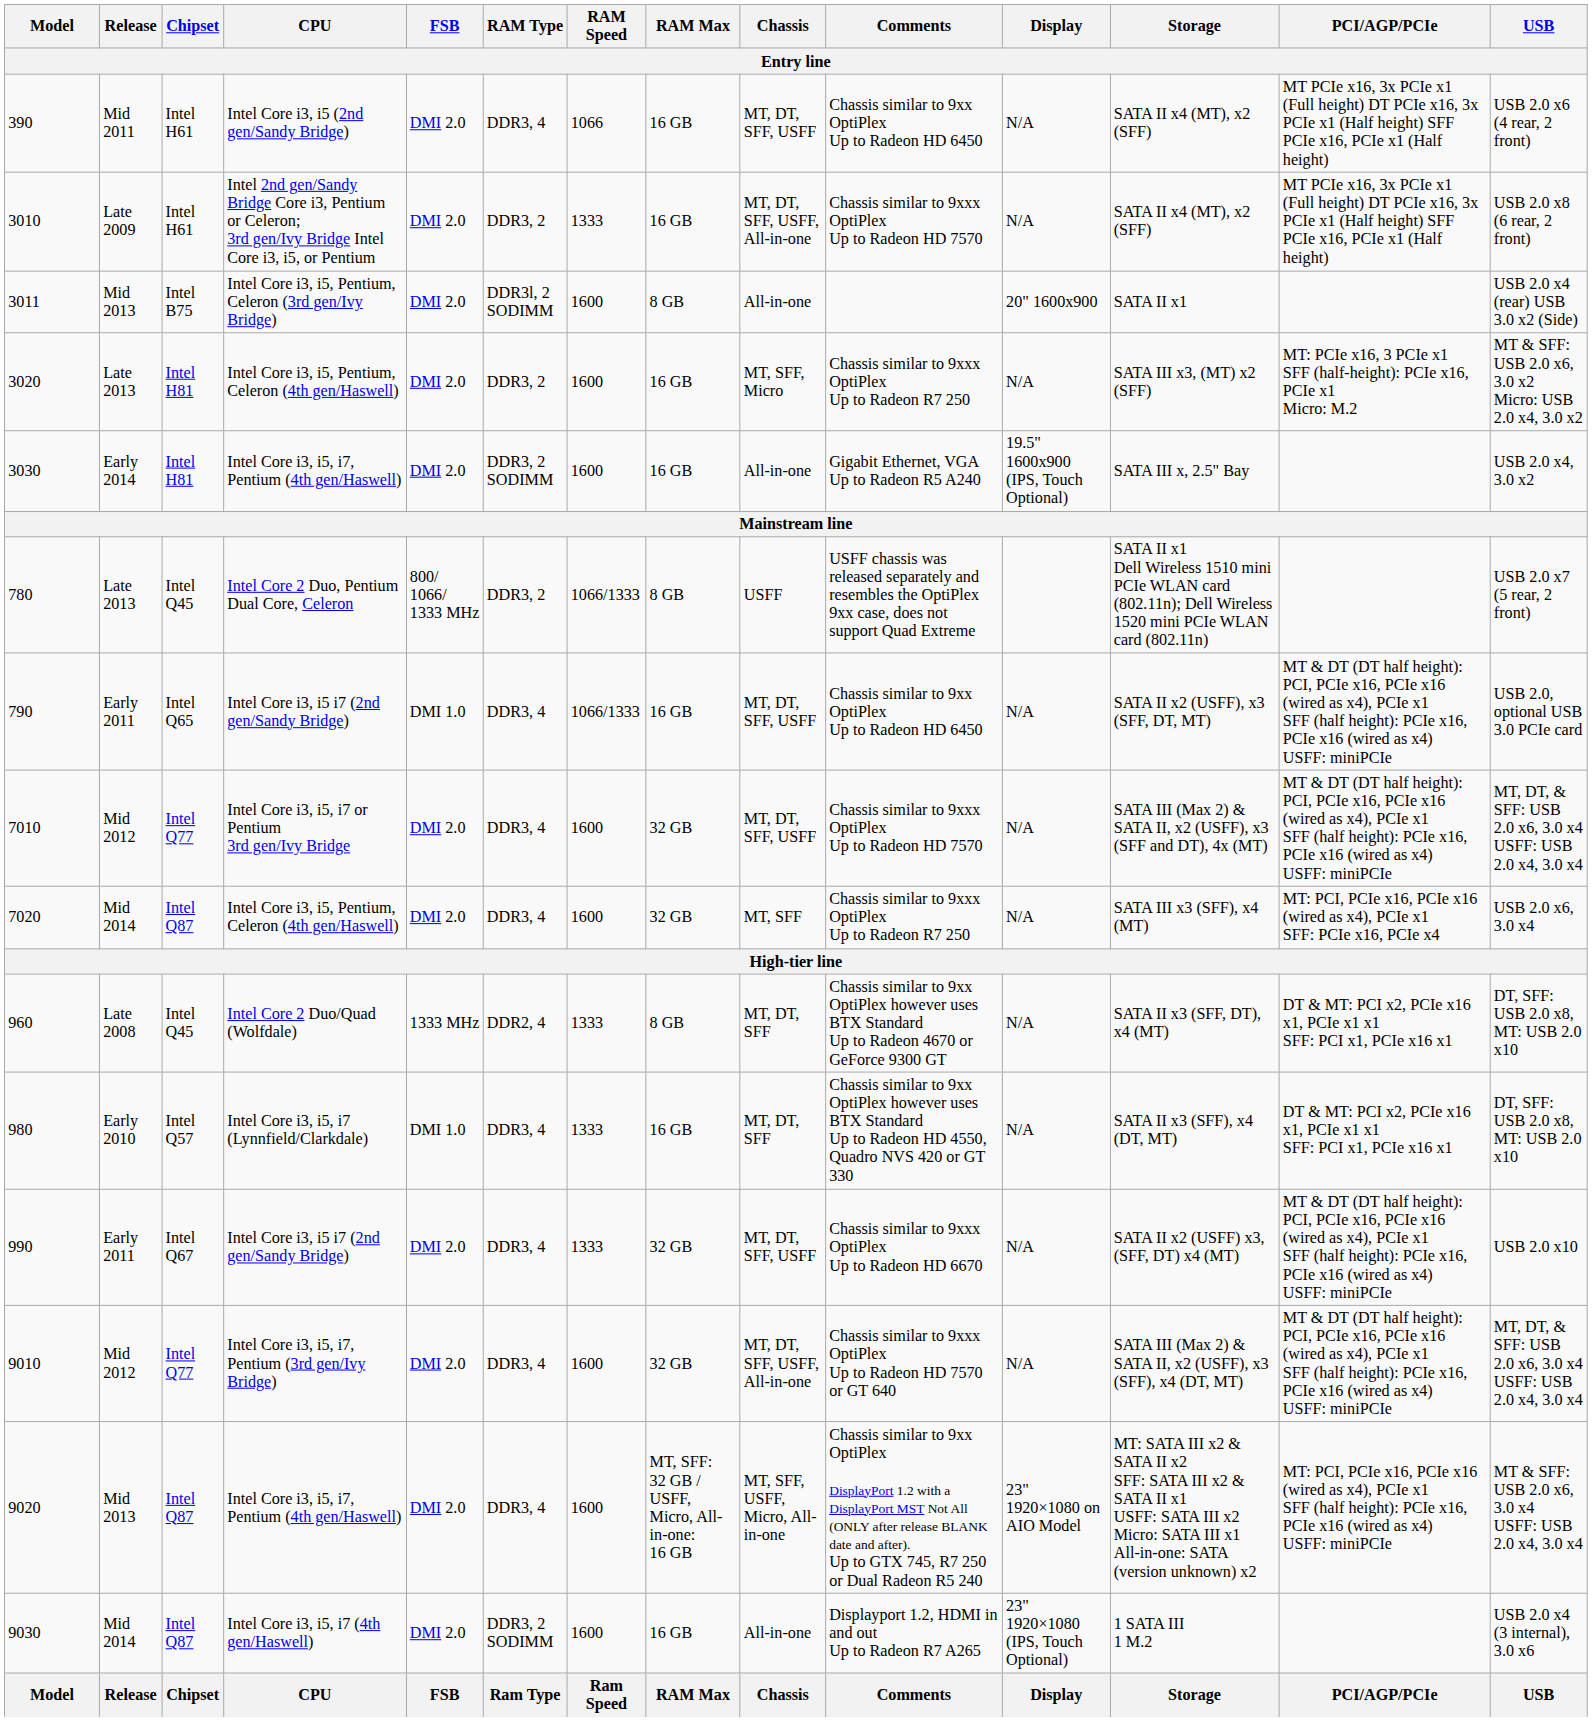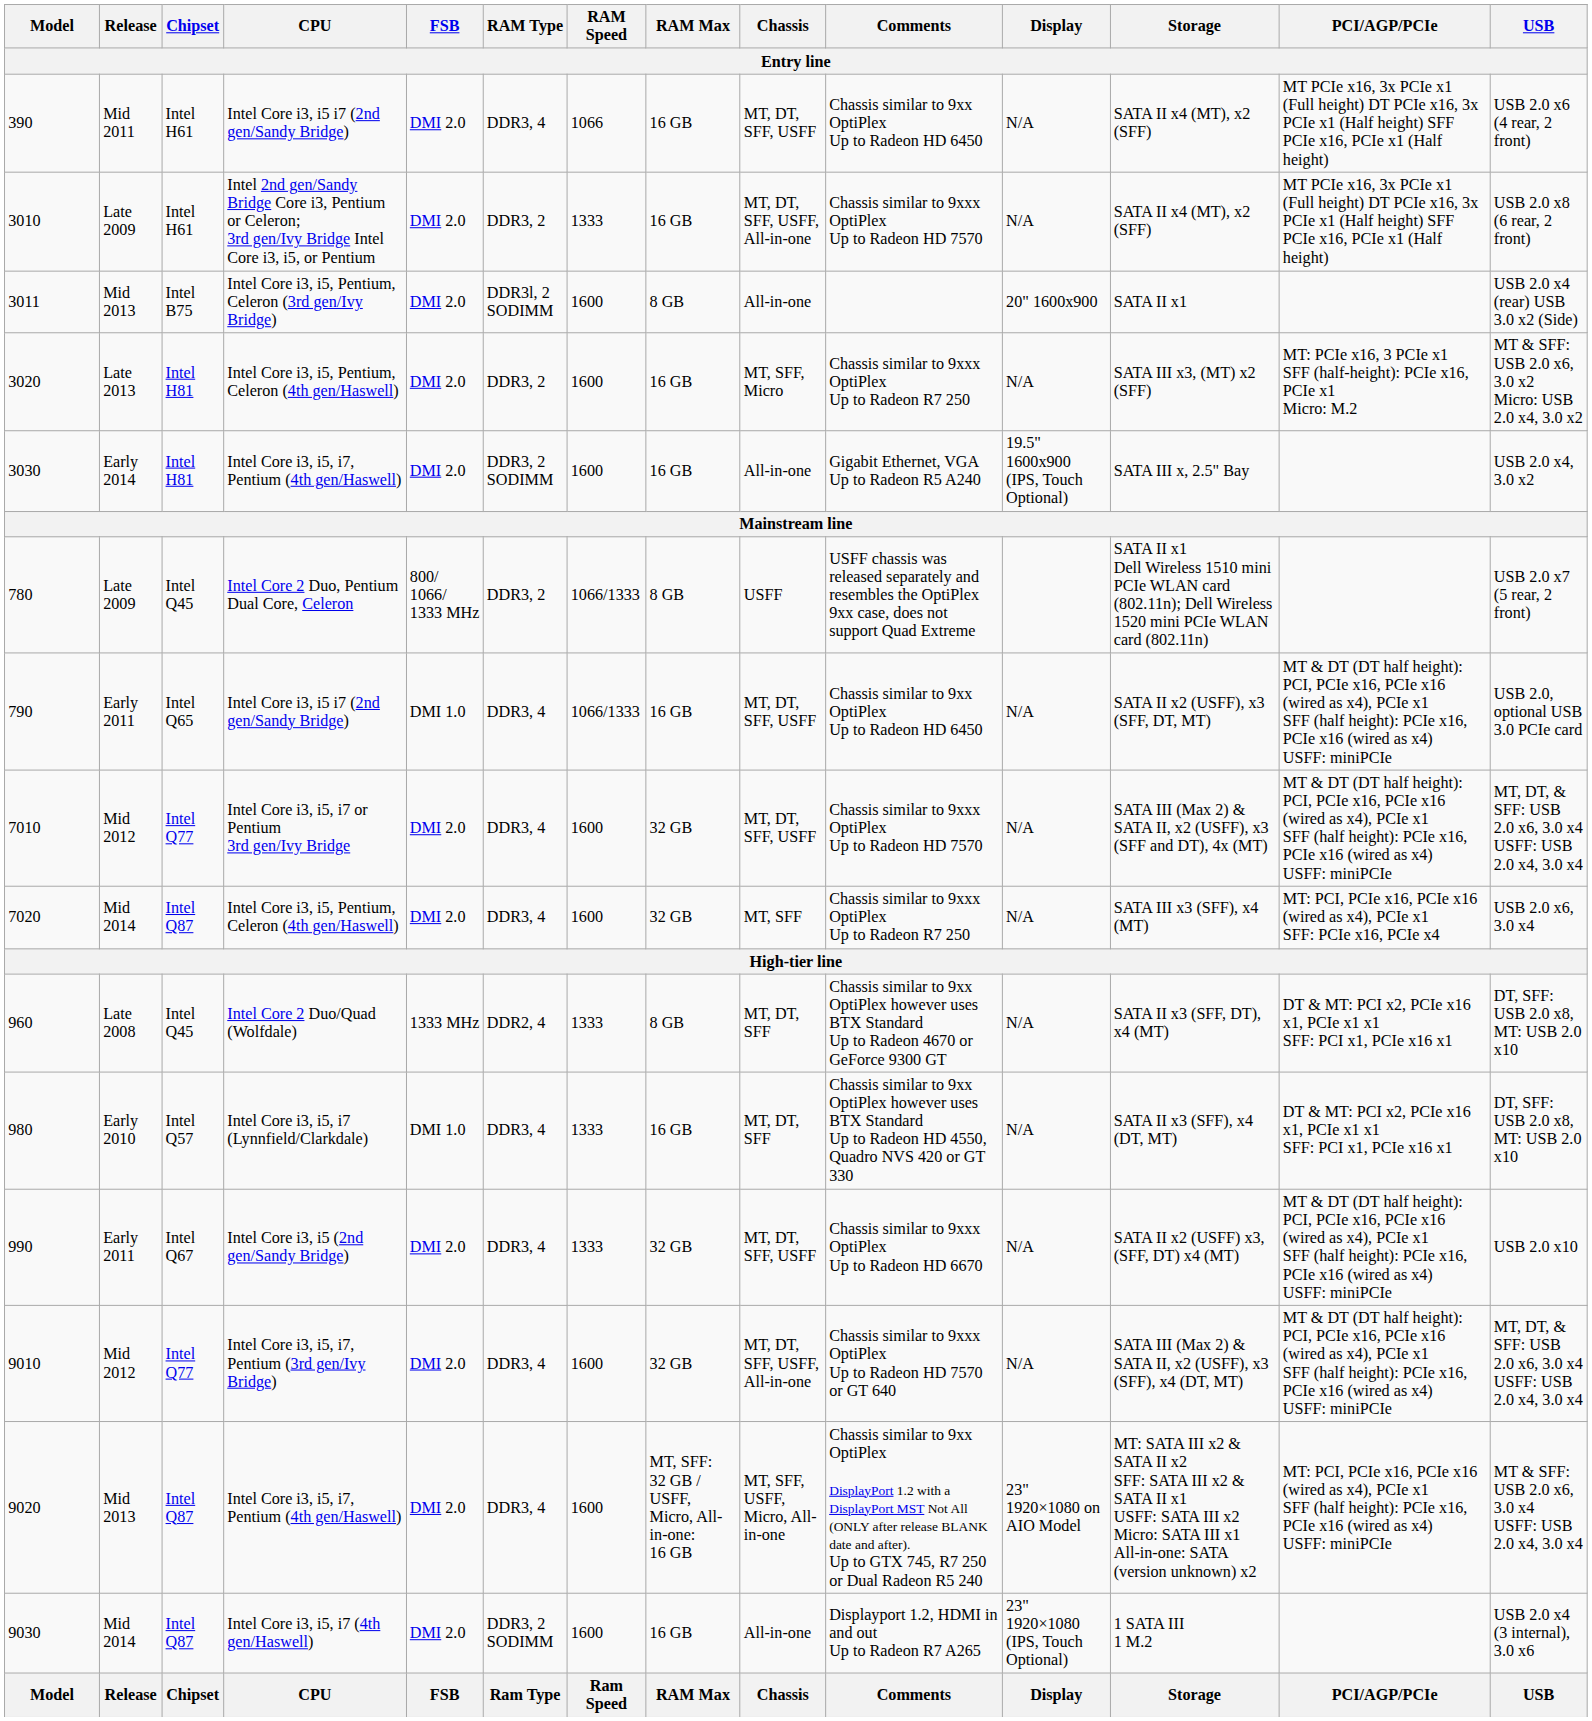390 | CPU: Intel Core i3, i5 (2nd gen/Sandy Bridge) -> Intel Core i3, i5 i7 (2nd gen/Sandy Bridge)
780 | Release: Late 2013 -> Late 2009
990 | CPU: Intel Core i3, i5 i7 (2nd gen/Sandy Bridge) -> Intel Core i3, i5 (2nd gen/Sandy Bridge)
